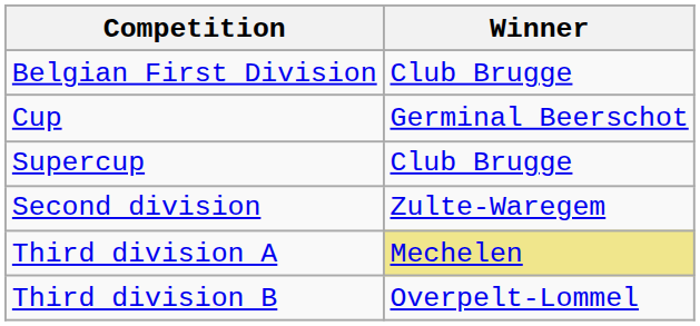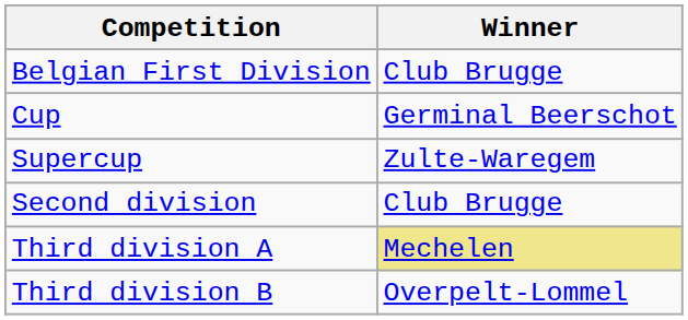Supercup | Winner: Club Brugge -> Zulte-Waregem
Second division | Winner: Zulte-Waregem -> Club Brugge
